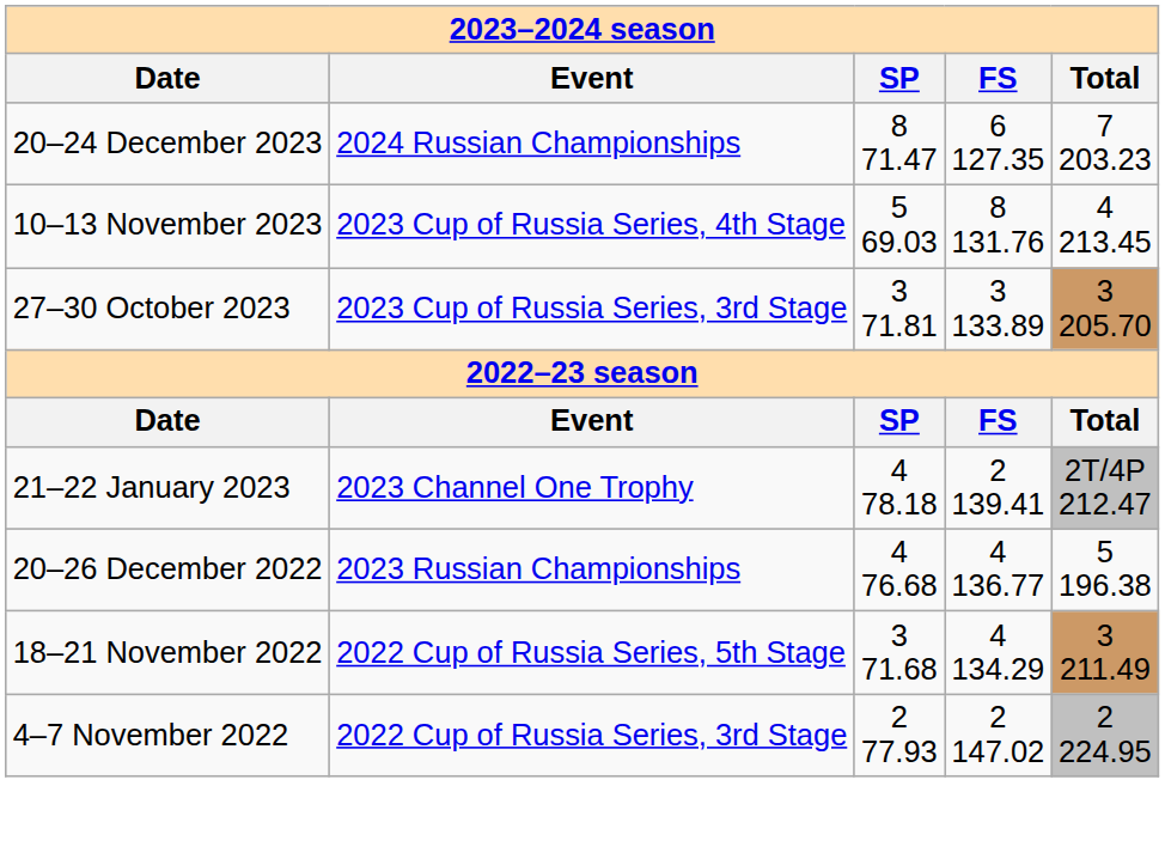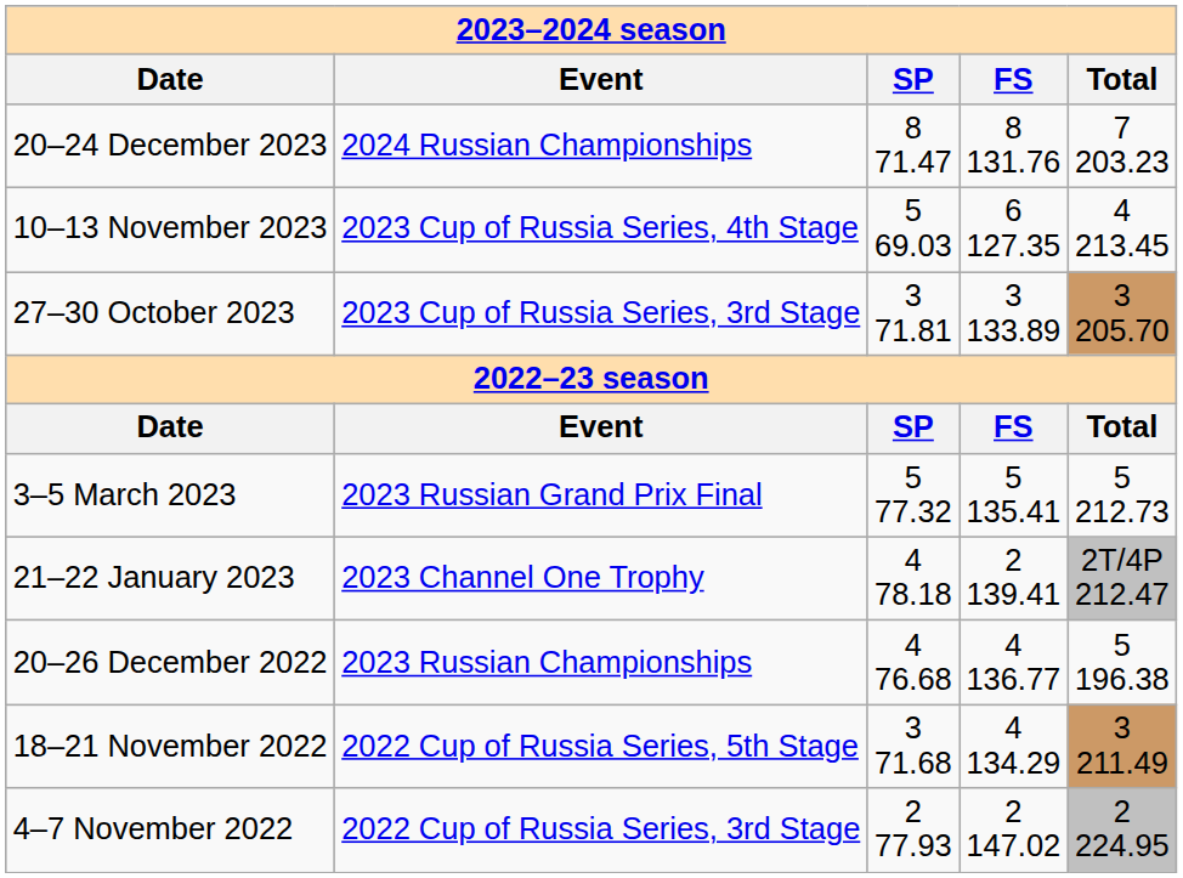20–24 December 2023 | column 4: 6 127.35 -> 8 131.76
10–13 November 2023 | column 4: 8 131.76 -> 6 127.35
+ row: 3–5 March 2023 | 2023 Russian Grand Prix Final | 5 77.32 | 5 135.41 | 5 212.73
